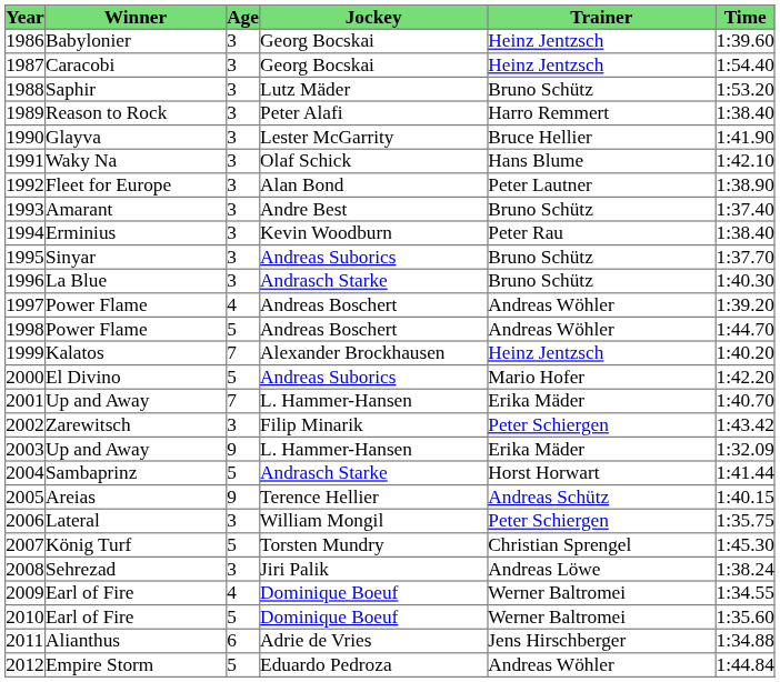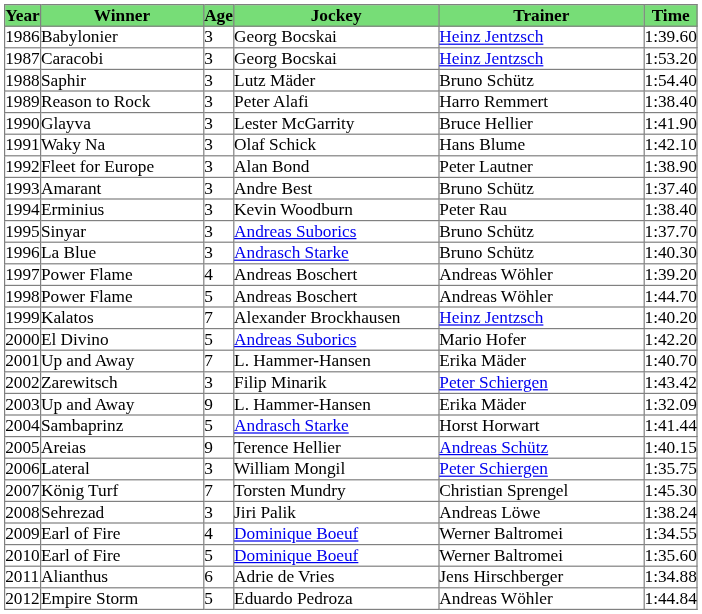1987 | Time: 1:54.40 -> 1:53.20
1988 | Time: 1:53.20 -> 1:54.40
2007 | Age: 5 -> 7
